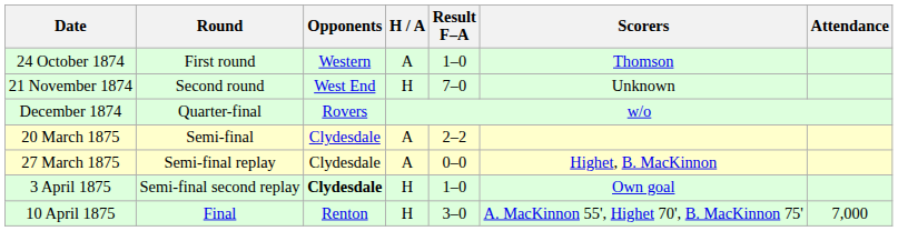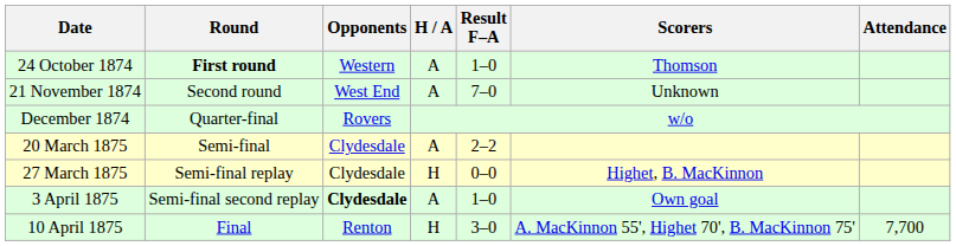24 October 1874 | Round: normal -> bold
21 November 1874 | H / A: H -> A
27 March 1875 | H / A: A -> H
3 April 1875 | H / A: H -> A
10 April 1875 | Attendance: 7,000 -> 7,700
